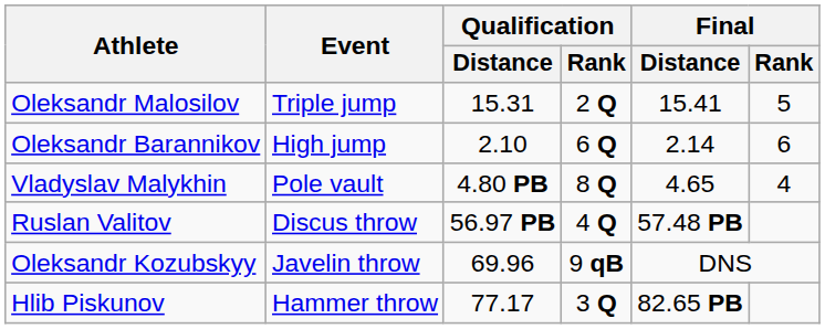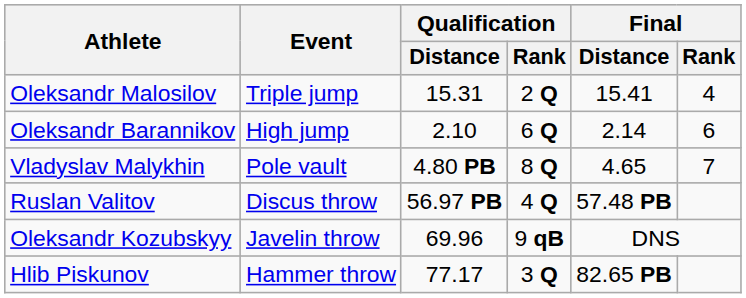Oleksandr Malosilov | Final / Rank: 5 -> 4
Vladyslav Malykhin | Final / Rank: 4 -> 7
